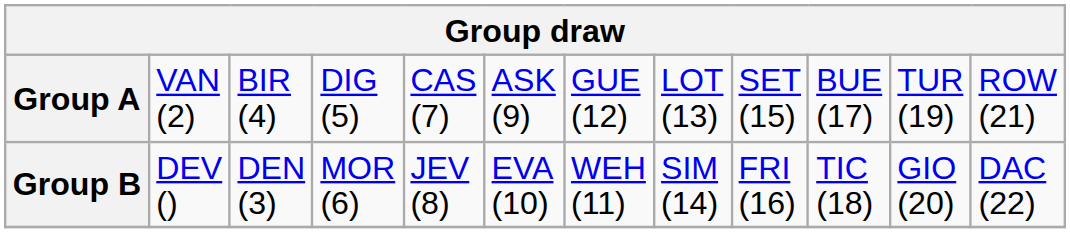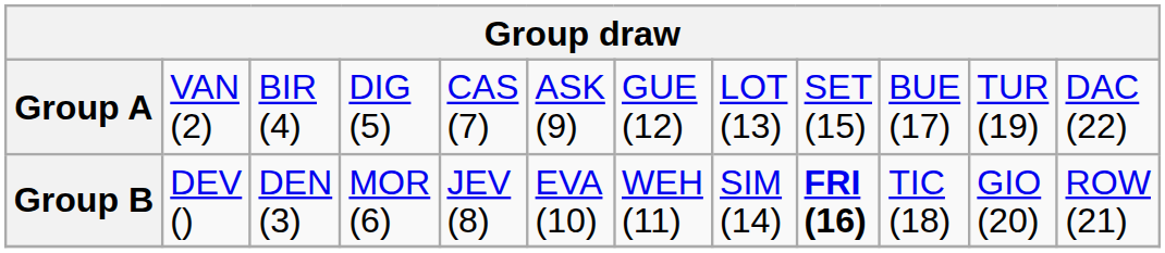Group A | column 12: ROW (21) -> DAC (22)
Group B | column 9: normal -> bold
Group B | column 12: DAC (22) -> ROW (21)
